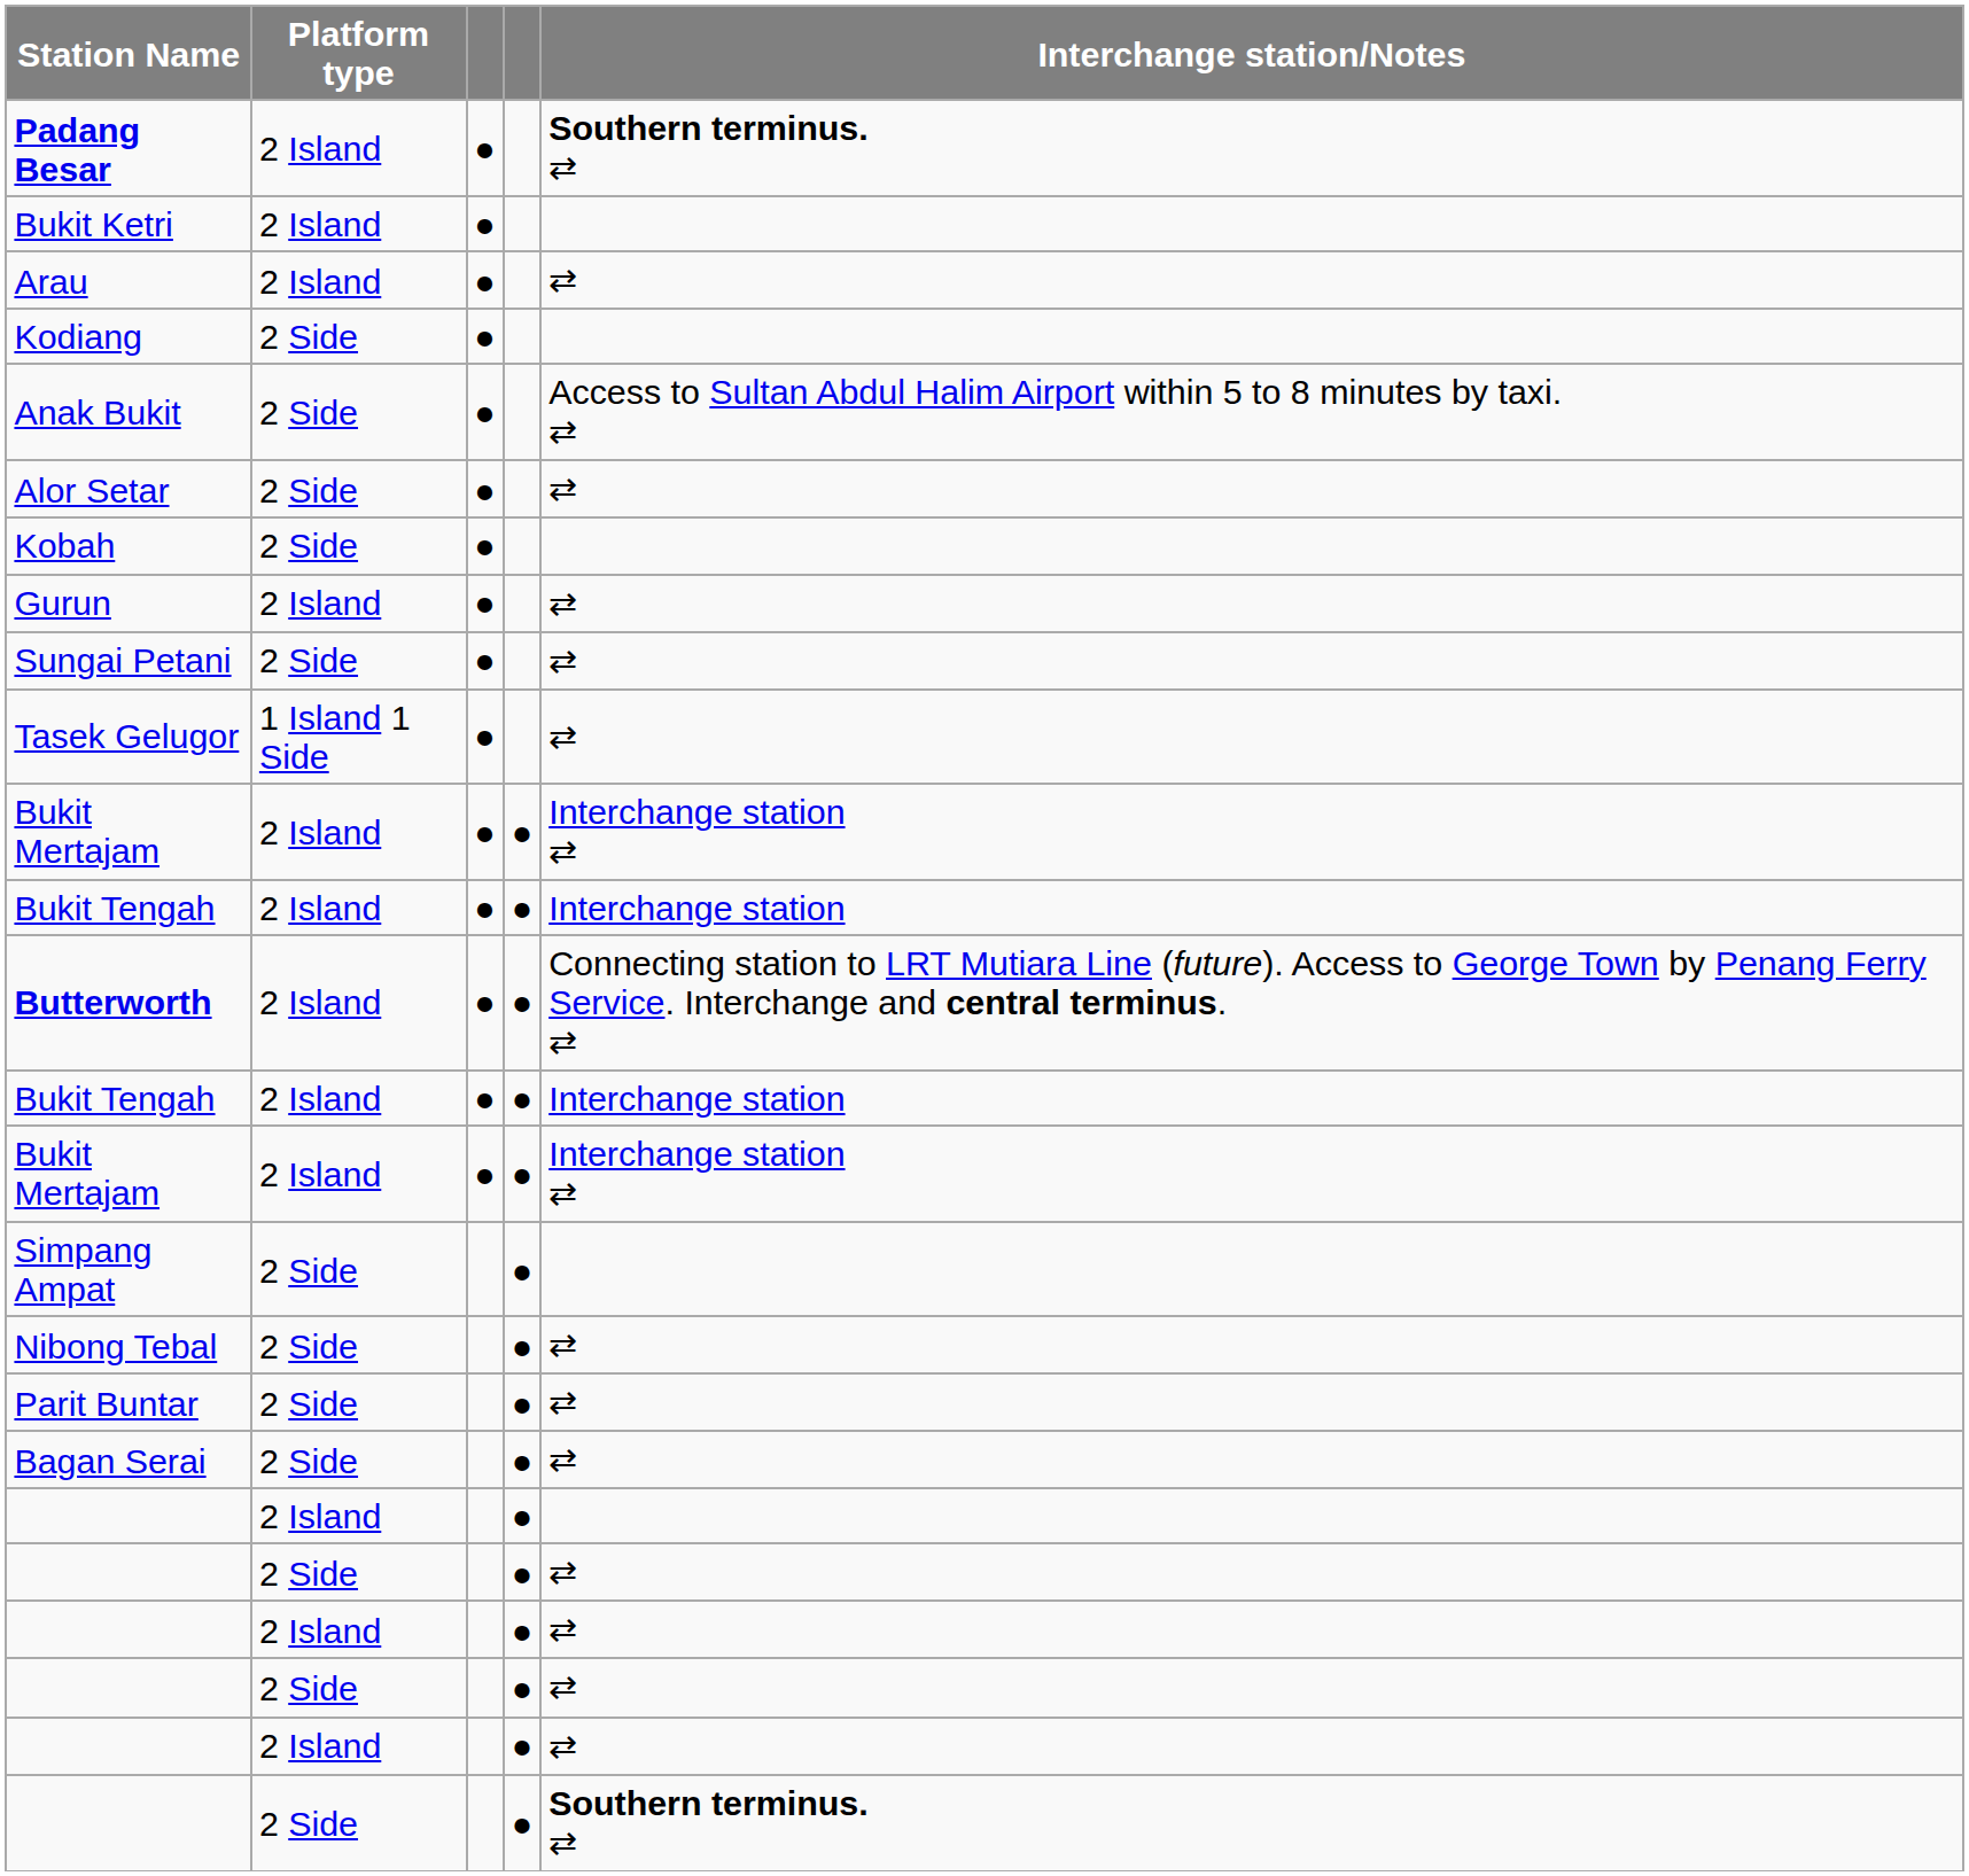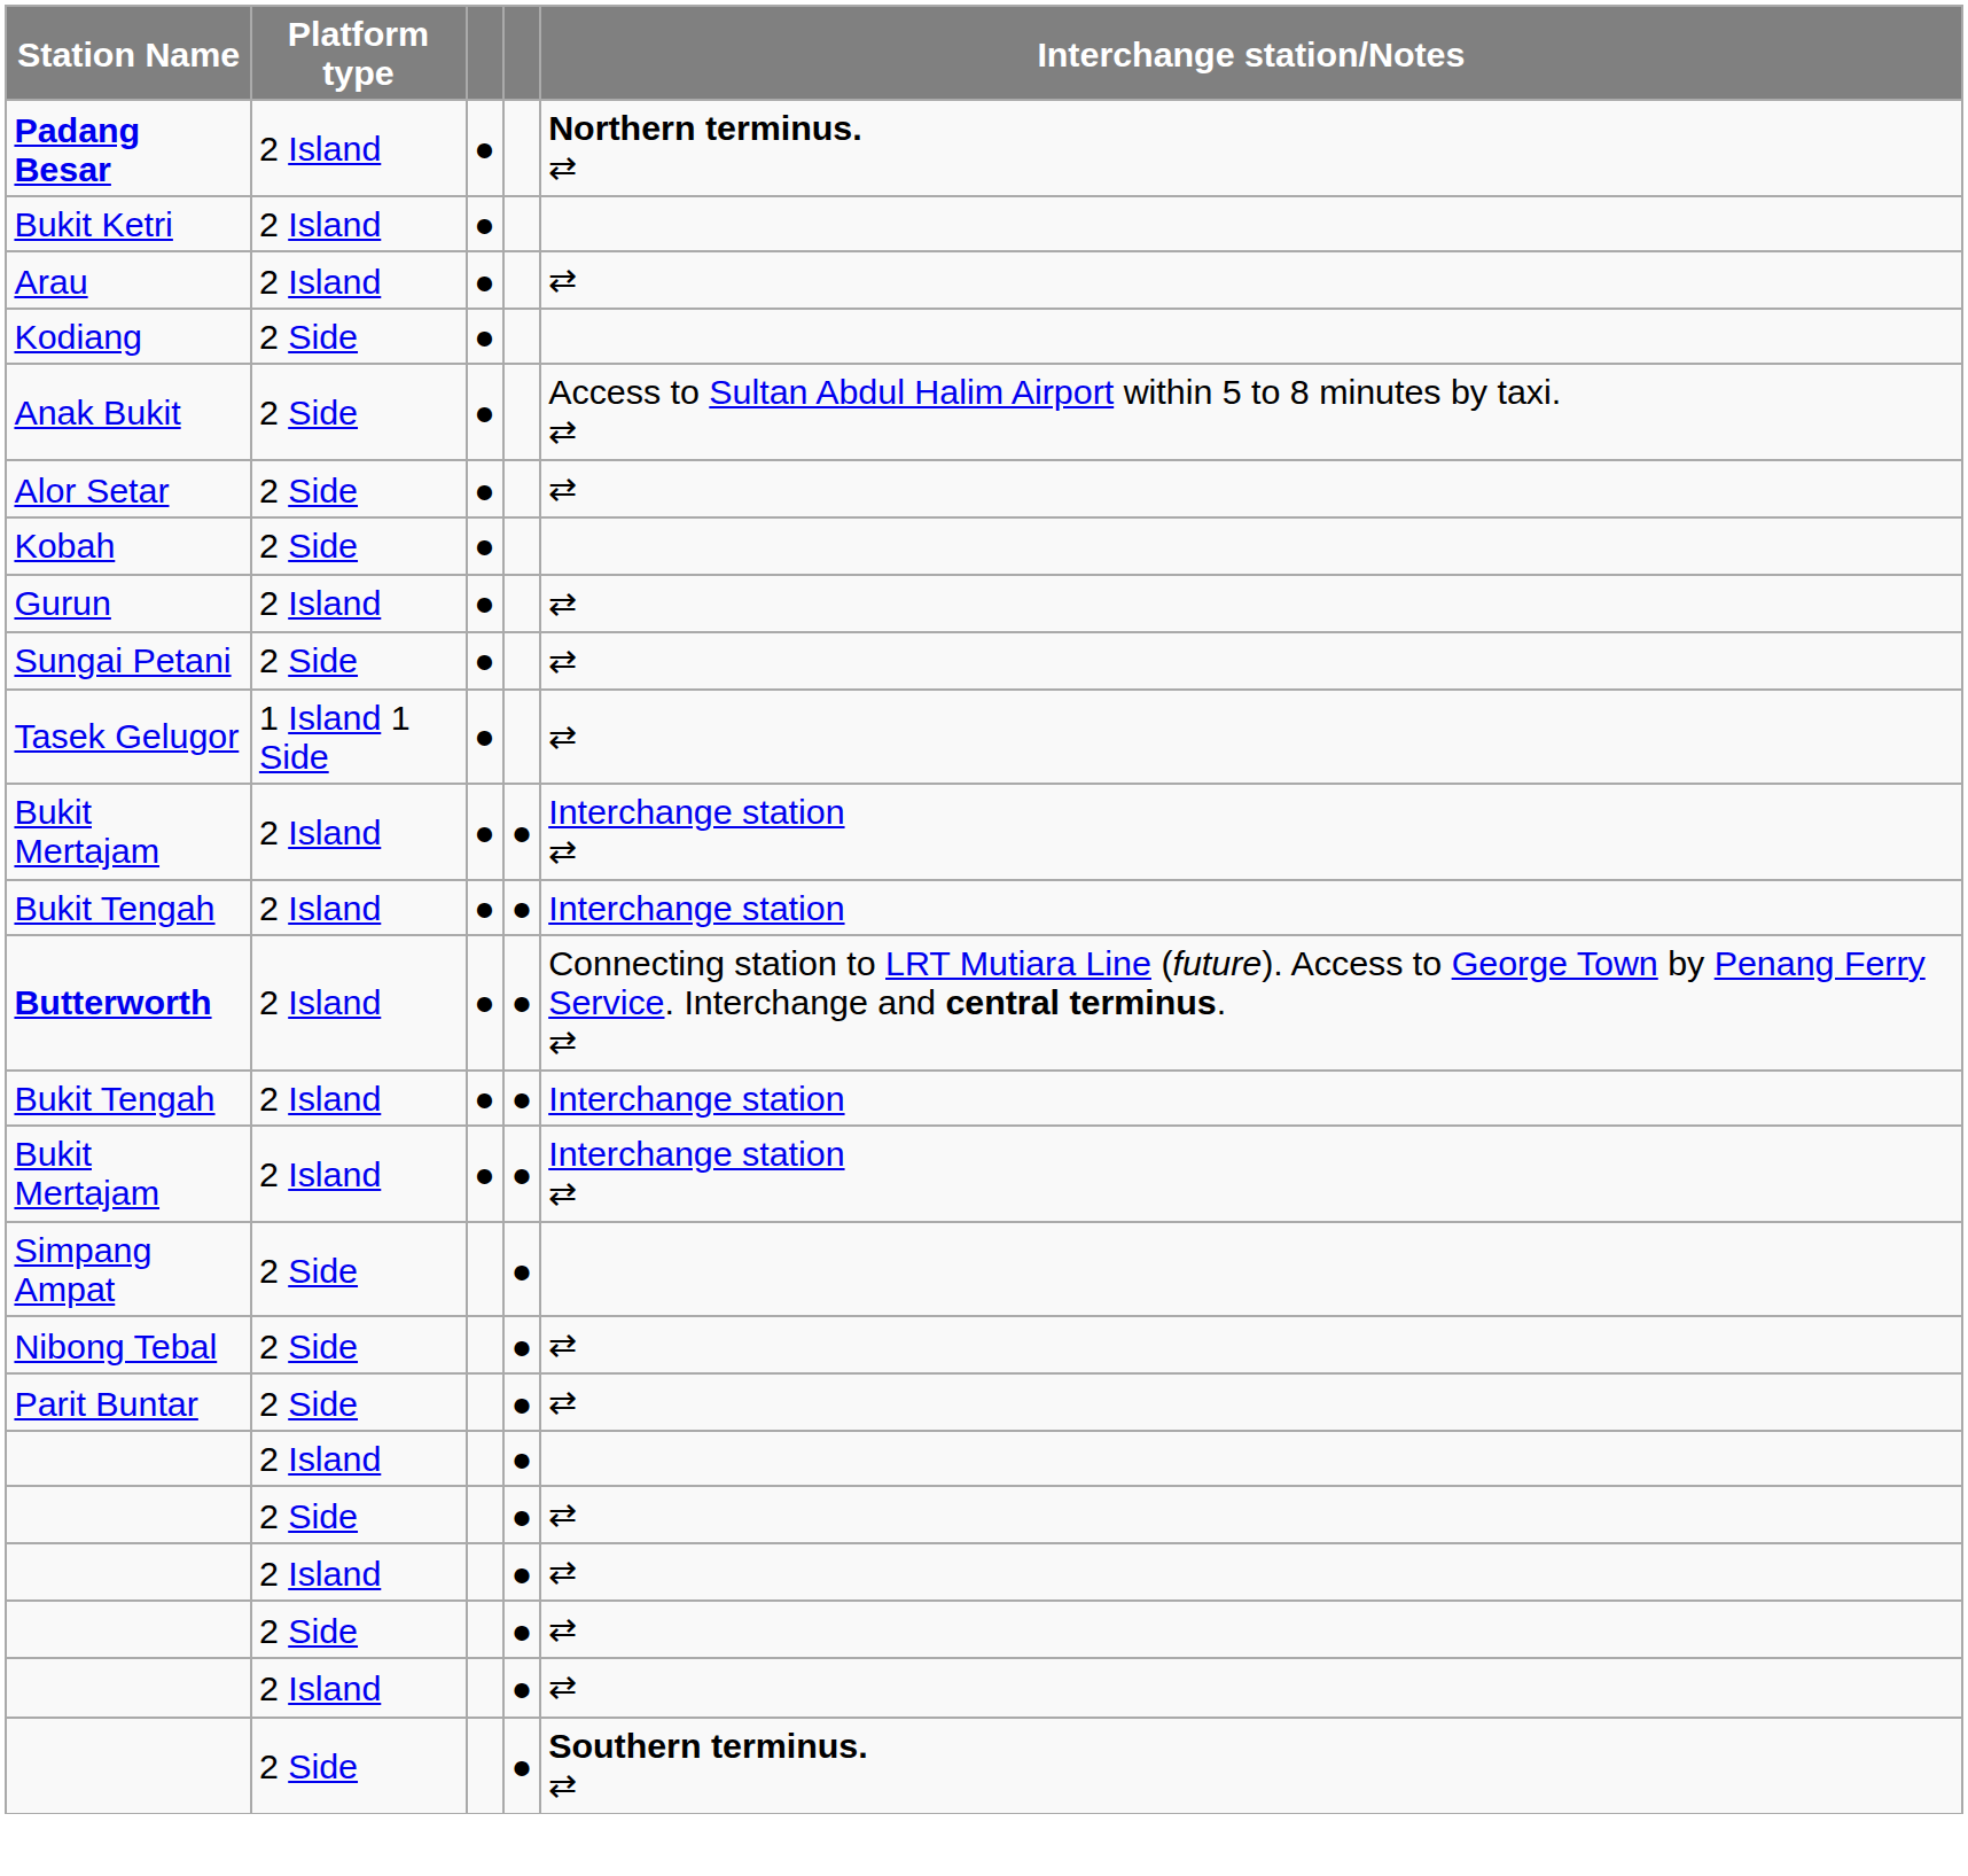Padang Besar | Interchange station/Notes: Southern terminus. ⇄ -> Northern terminus. ⇄
- row: Bagan Serai | 2 Side | ● | ⇄
